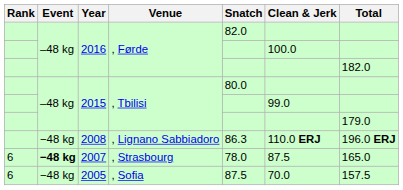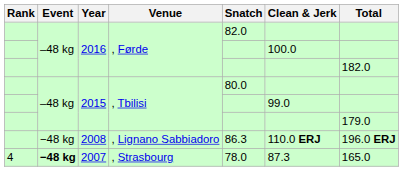2007 | Rank: 6 -> 4
2007 | Clean & Jerk: 87.5 -> 87.3
- row: 6 | −48 kg | 2005 | , Sofia | 87.5 | 70.0 | 157.5
